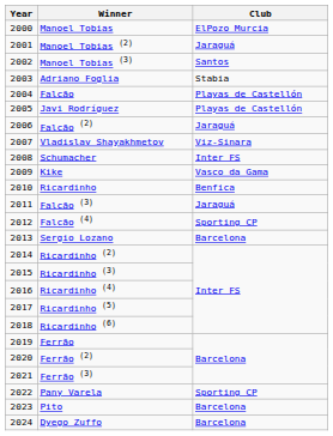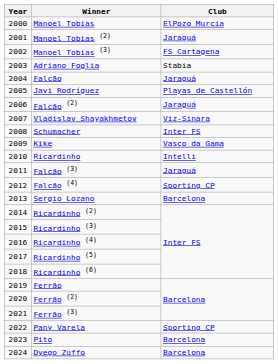Manoel Tobias (3) | Club: Santos -> FS Cartagena
Falcão | Club: Playas de Castellón -> Jaraguá
Ricardinho | Club: Benfica -> Intelli
